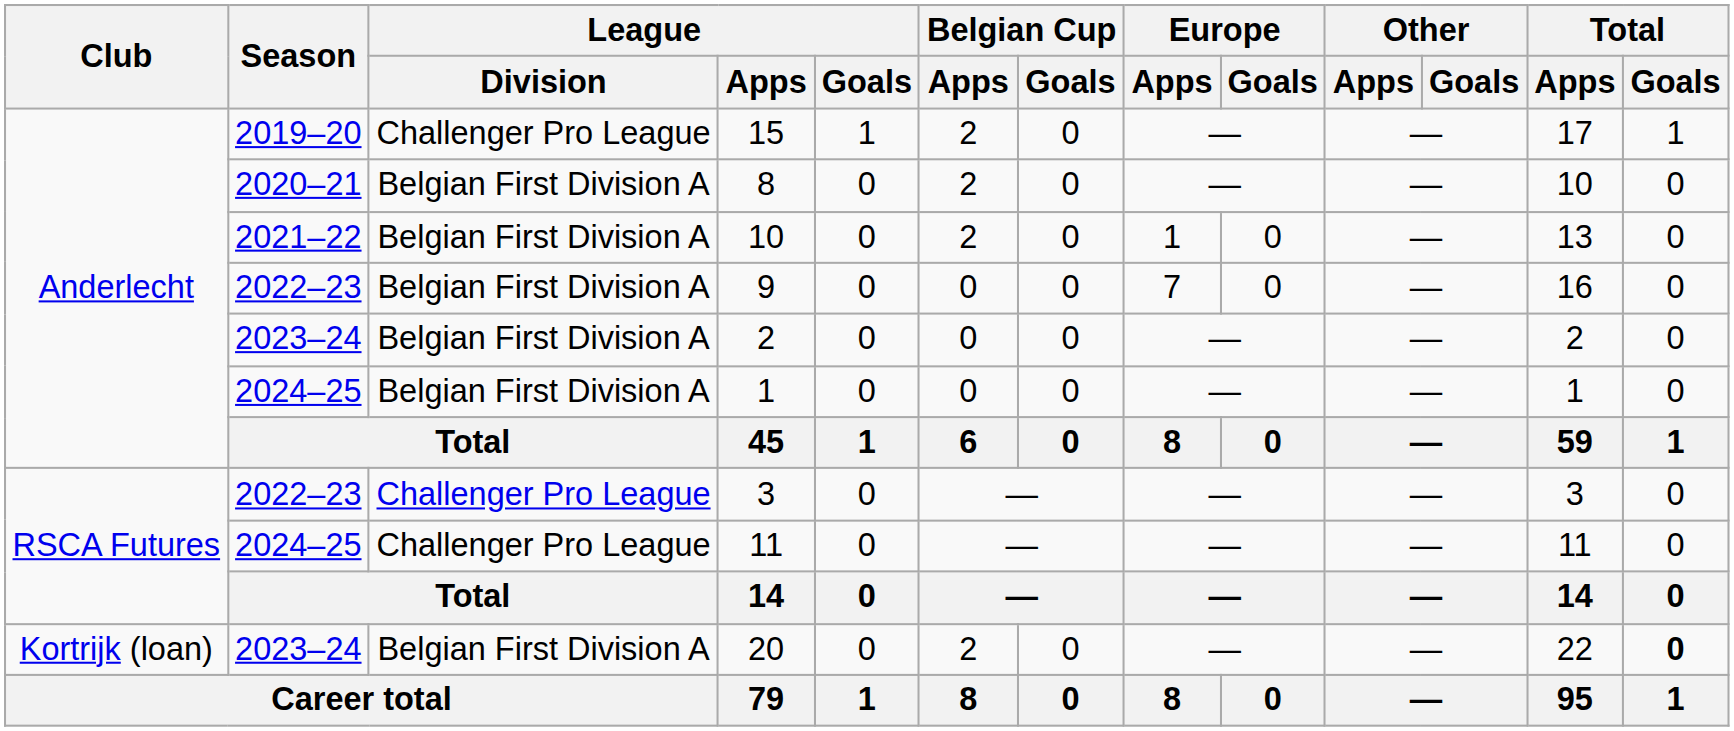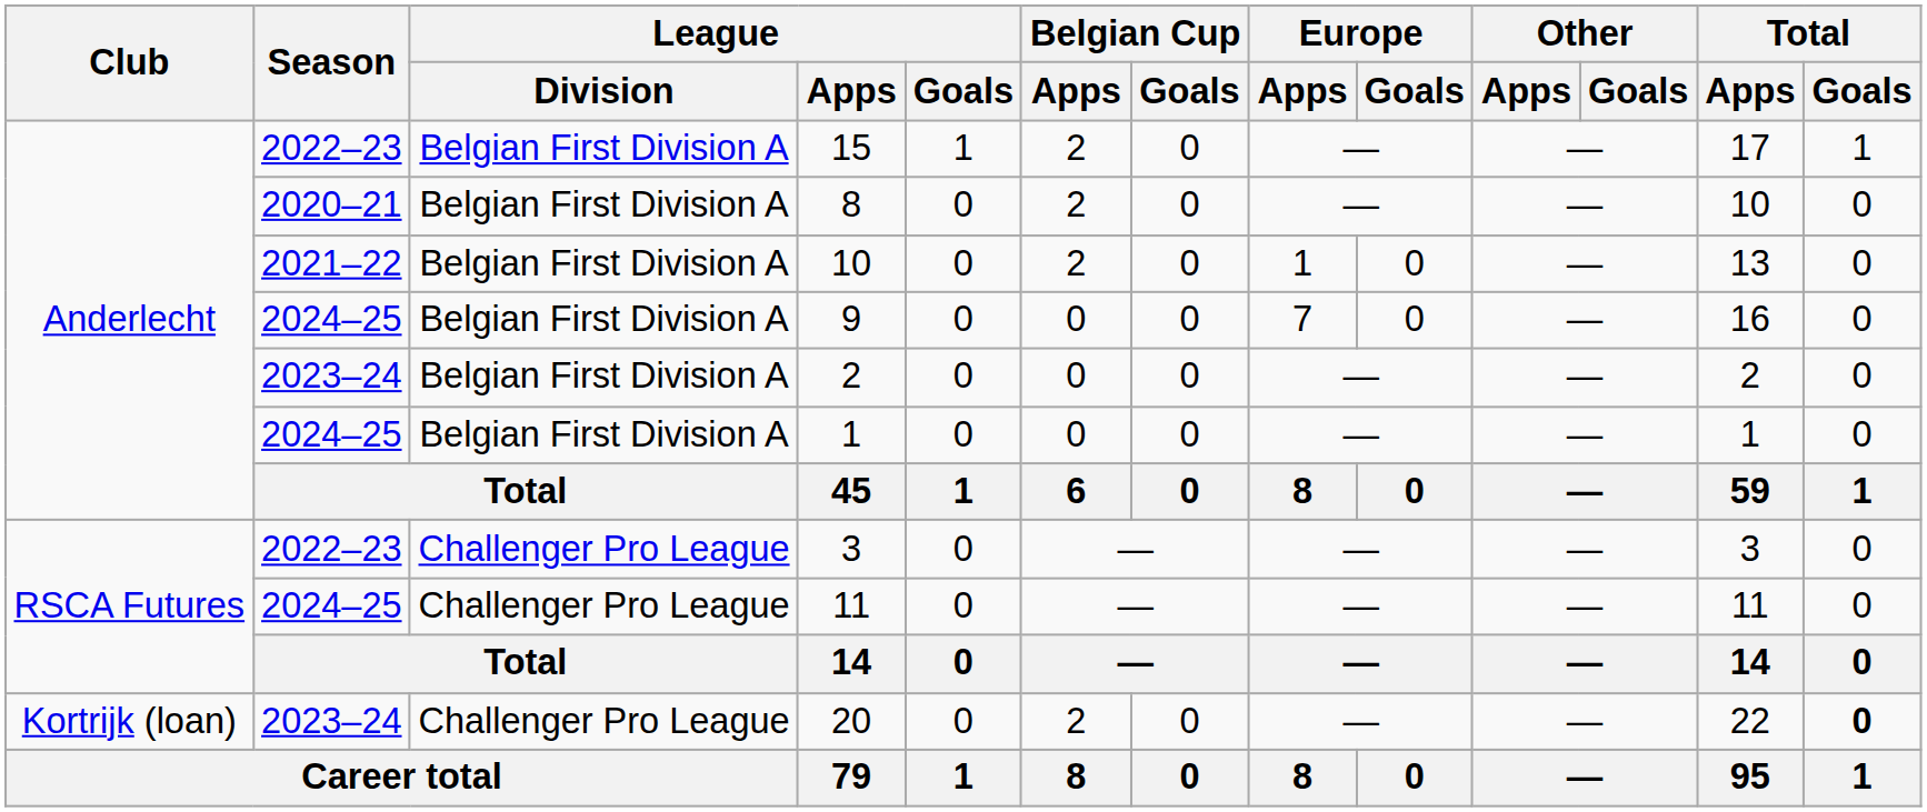15 | Season: 2019–20 -> 2022–23
15 | League / Division: Challenger Pro League -> Belgian First Division A
9 | Season: 2022–23 -> 2024–25
20 | League / Division: Belgian First Division A -> Challenger Pro League
